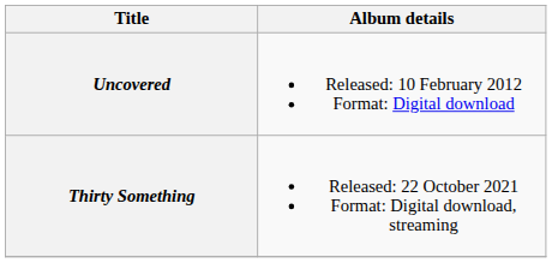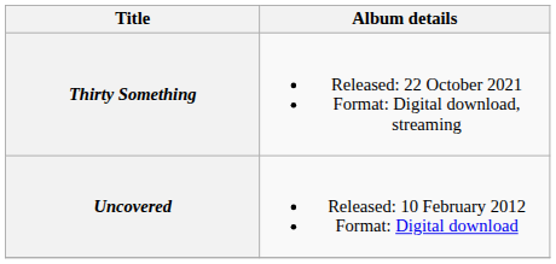rows swapped: Uncovered <-> Thirty Something
